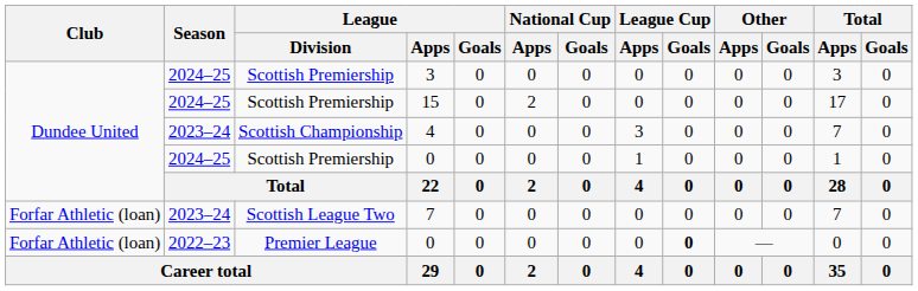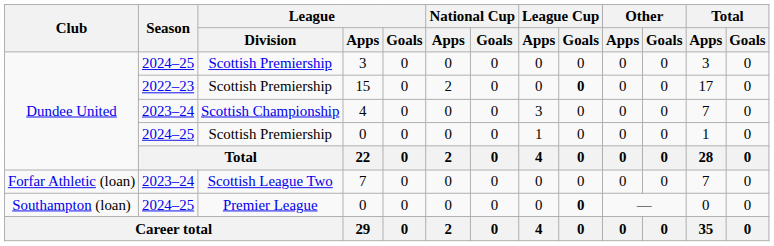15 | Season: 2024–25 -> 2022–23
15 | League Cup / Goals: normal -> bold
Premier League / 0 | Club: Forfar Athletic (loan) -> Southampton (loan)
Premier League / 0 | Season: 2022–23 -> 2024–25
